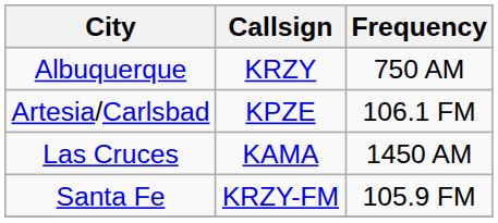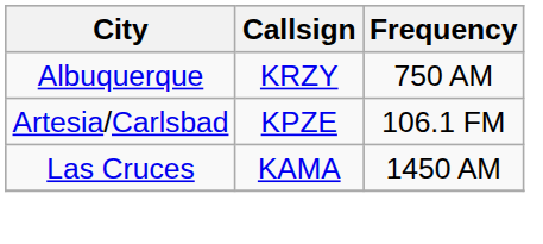- row: Santa Fe | KRZY-FM | 105.9 FM
